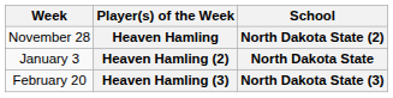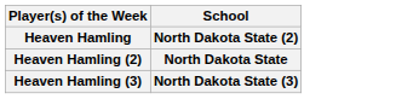- column: Week | November 28 | January 3 | February 20
